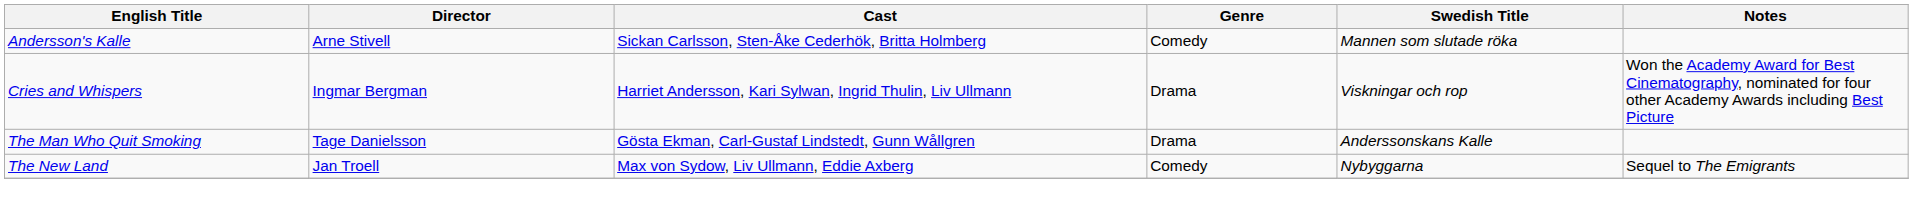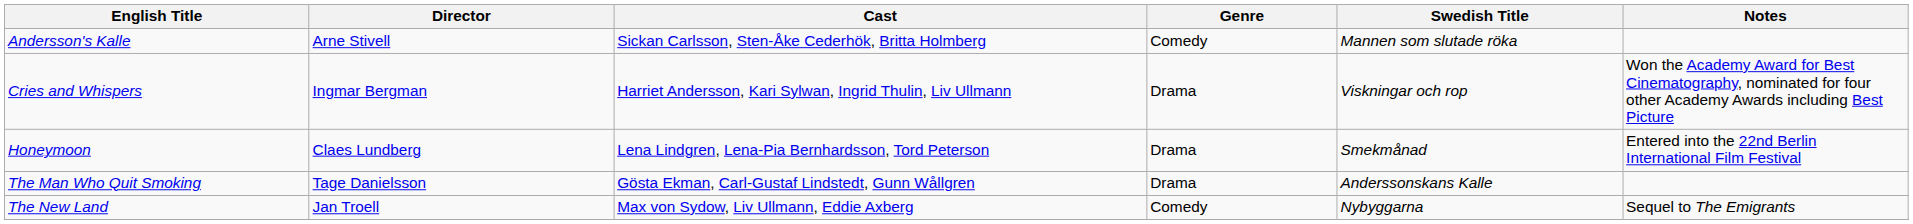+ row: Honeymoon | Claes Lundberg | Lena Lindgren, Lena-Pia Bernhardsson, Tord Peterson | Drama | Smekmånad | Entered into the 22nd Berlin International Film Festival
